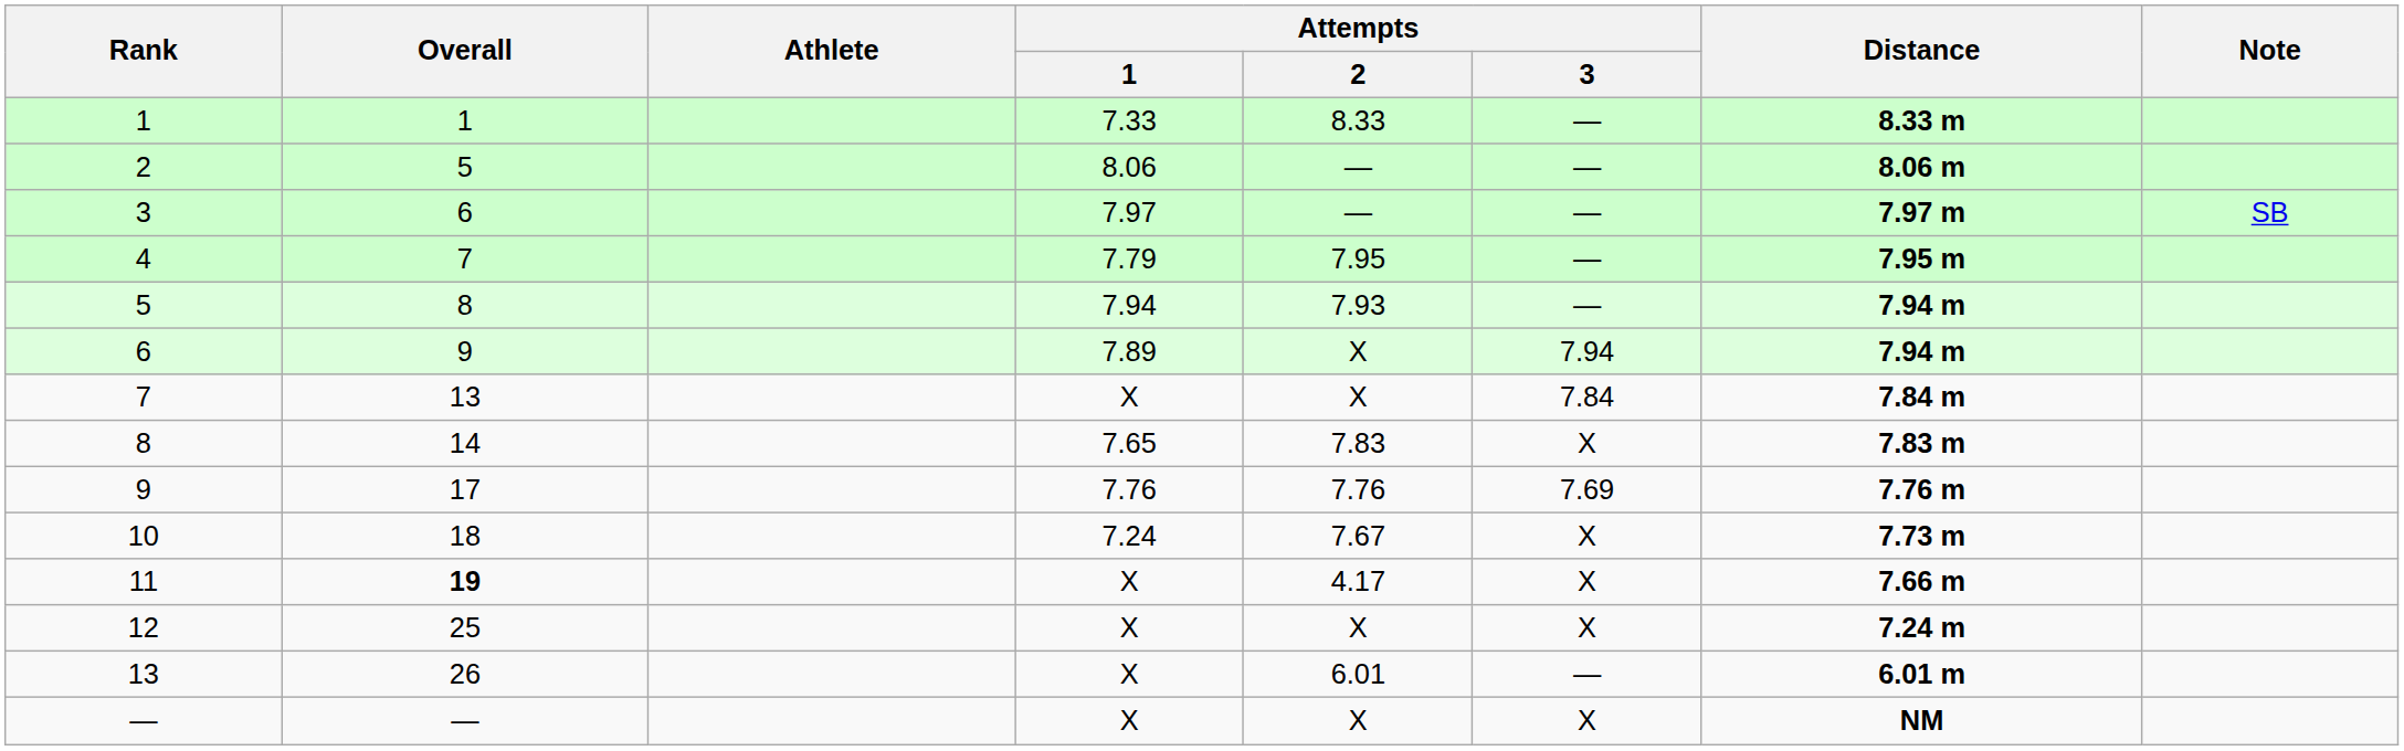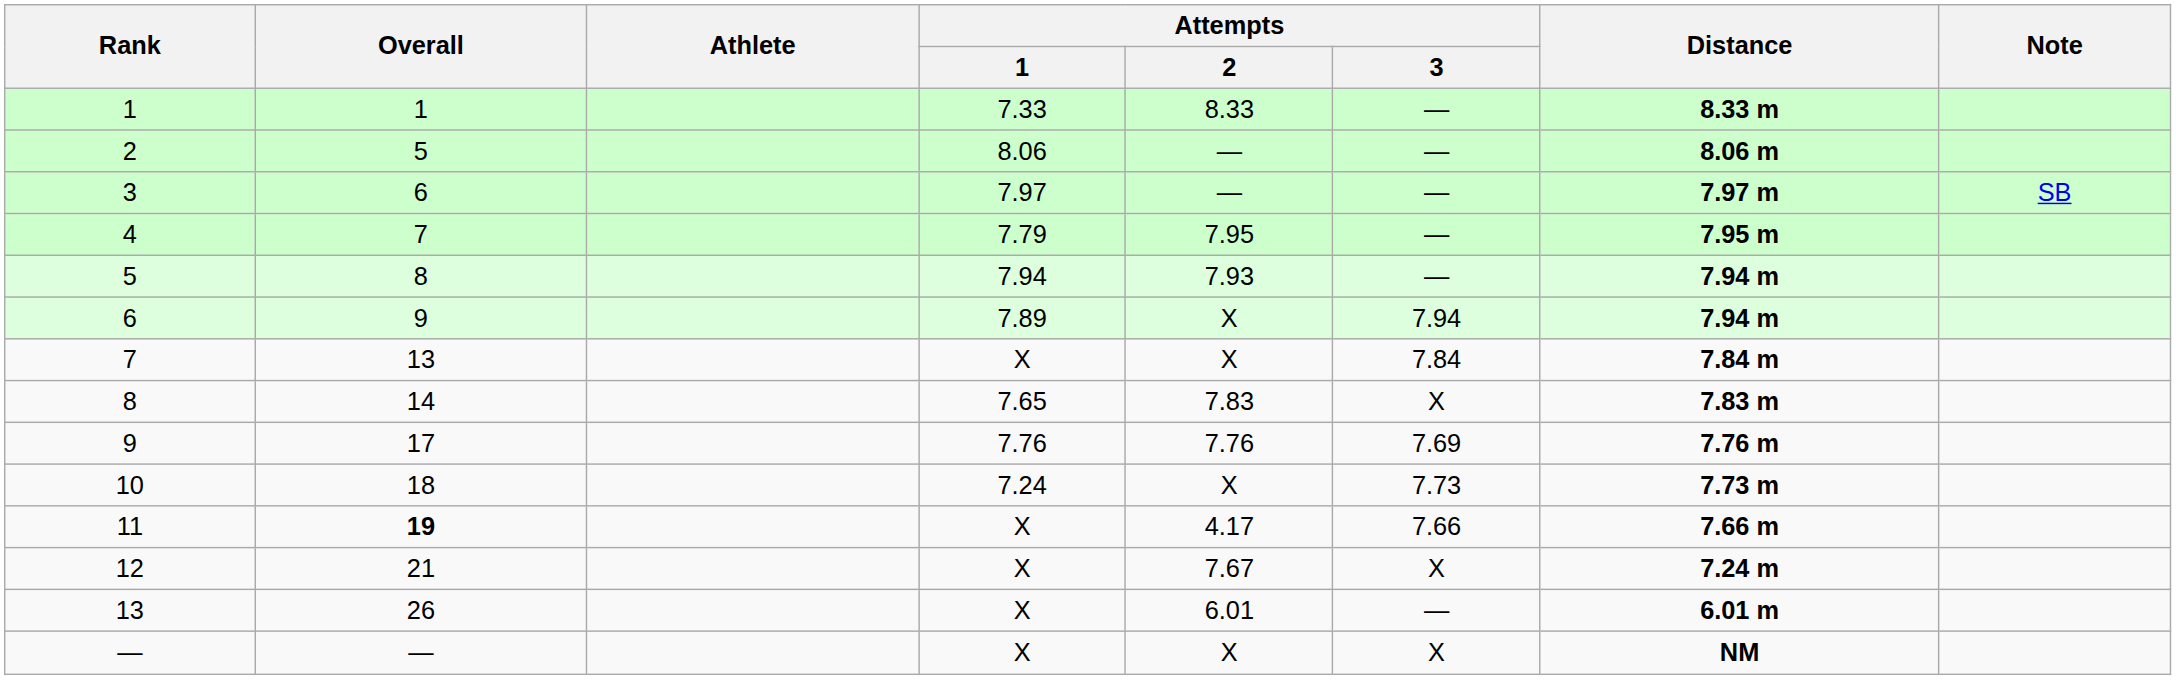10 | Attempts / 2: 7.67 -> X
10 | Attempts / 3: X -> 7.73
11 | Attempts / 3: X -> 7.66
12 | Overall: 25 -> 21
12 | Attempts / 2: X -> 7.67
